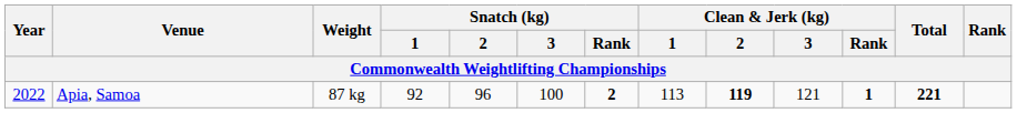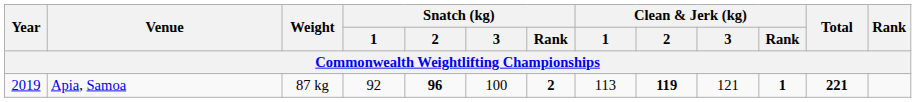Apia, Samoa | Year: 2022 -> 2019
Apia, Samoa | Snatch (kg) / 2: normal -> bold
